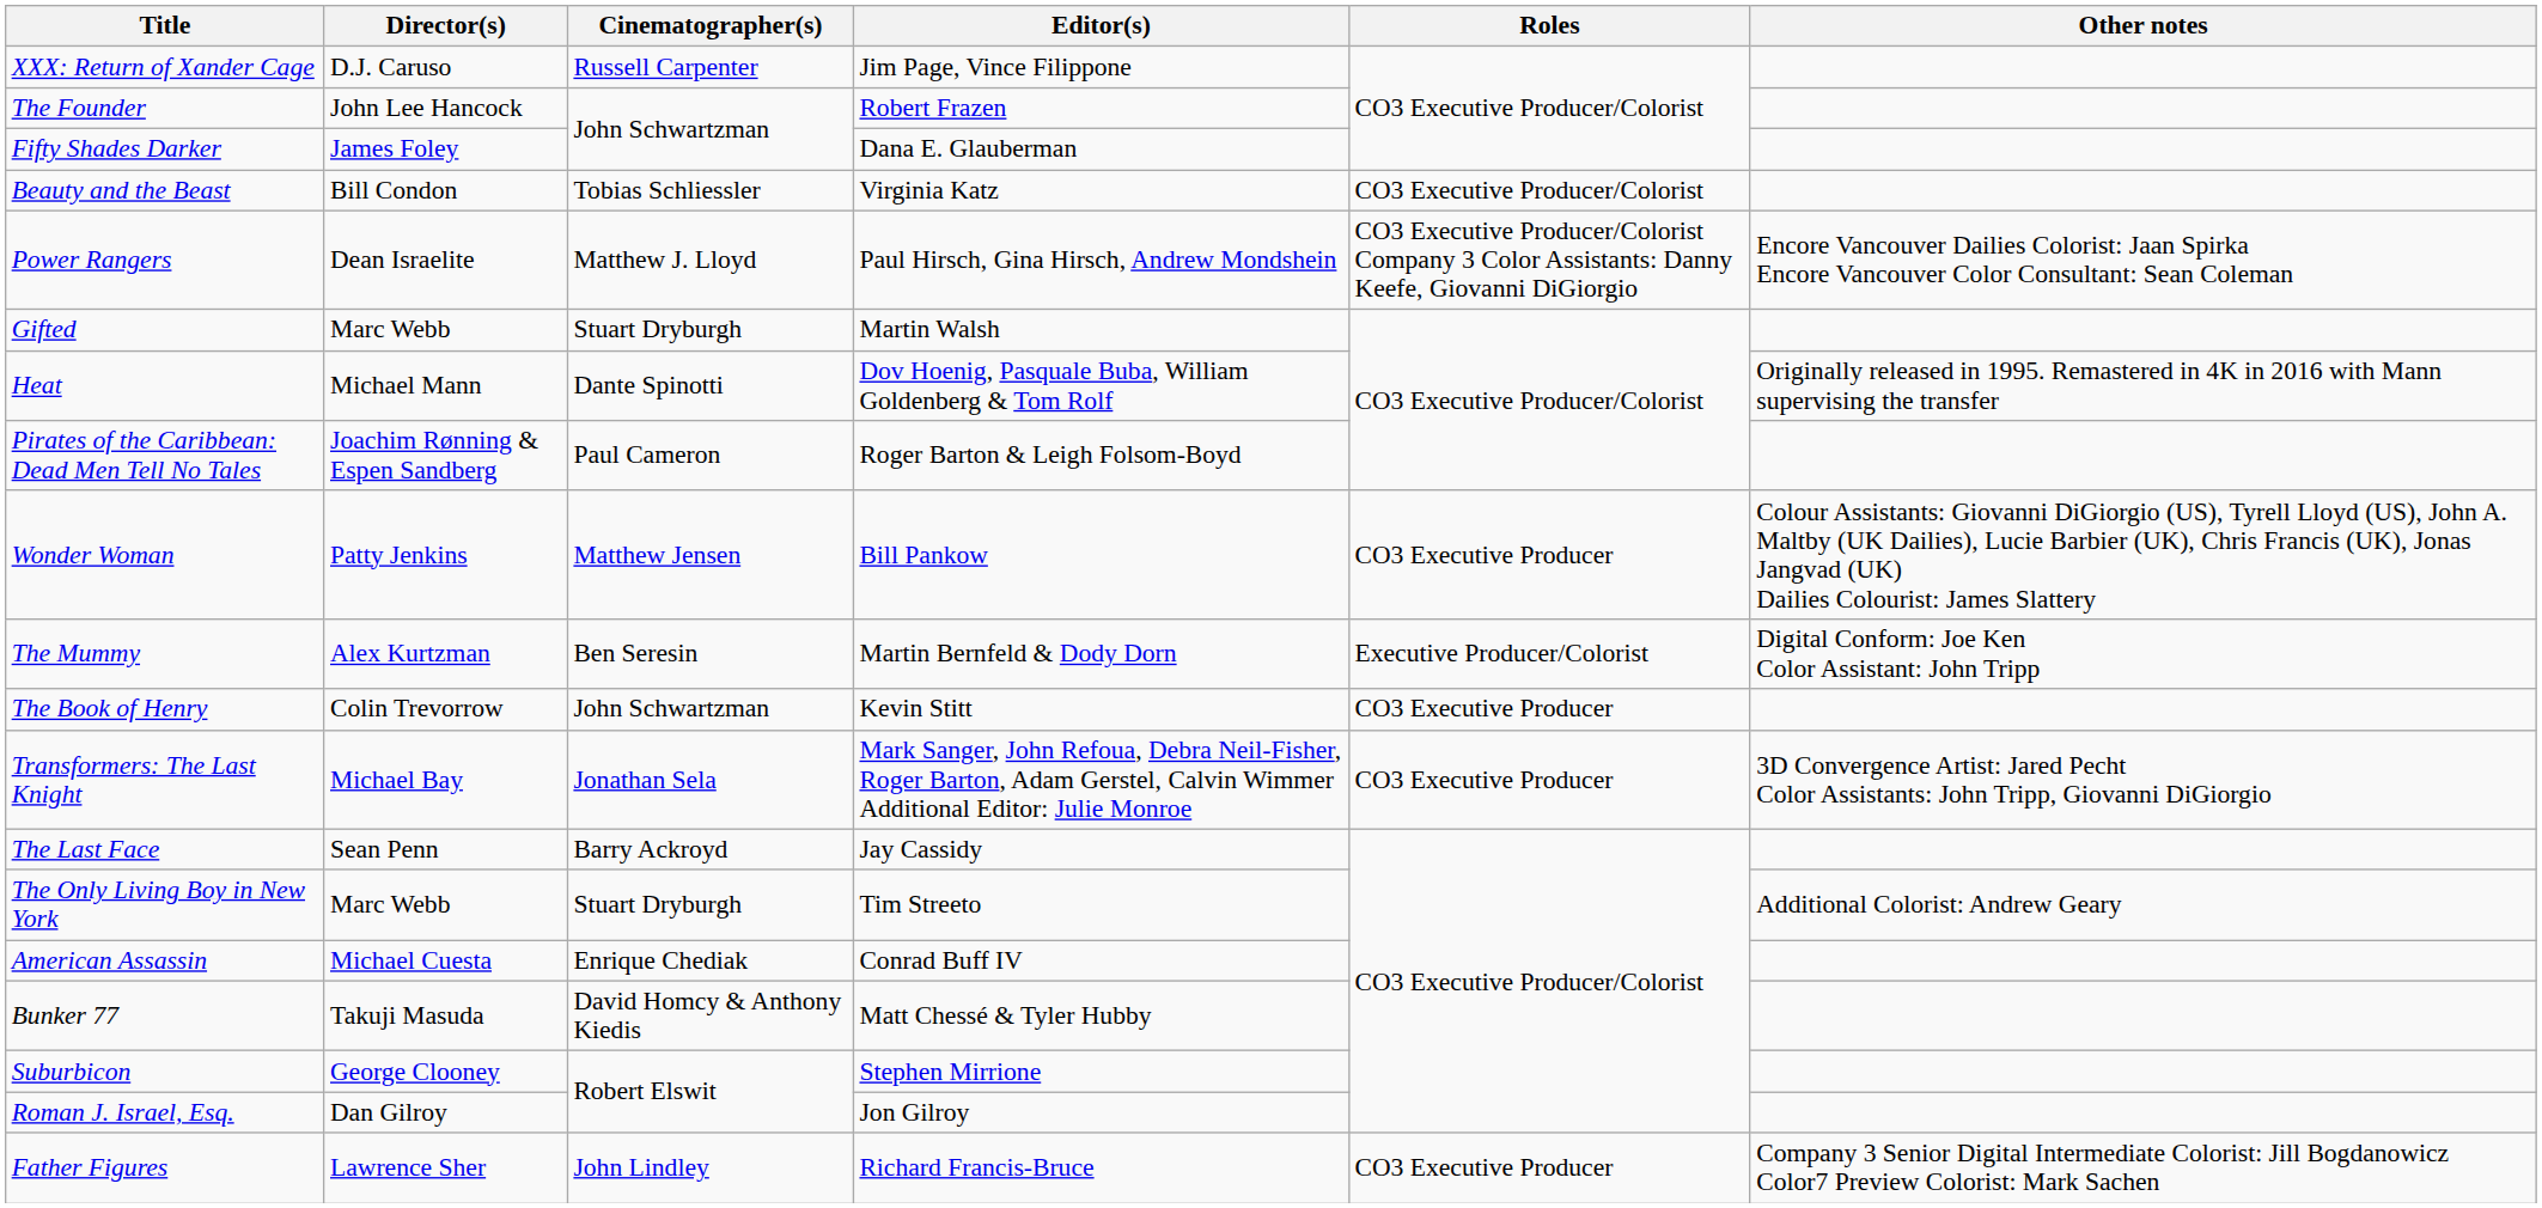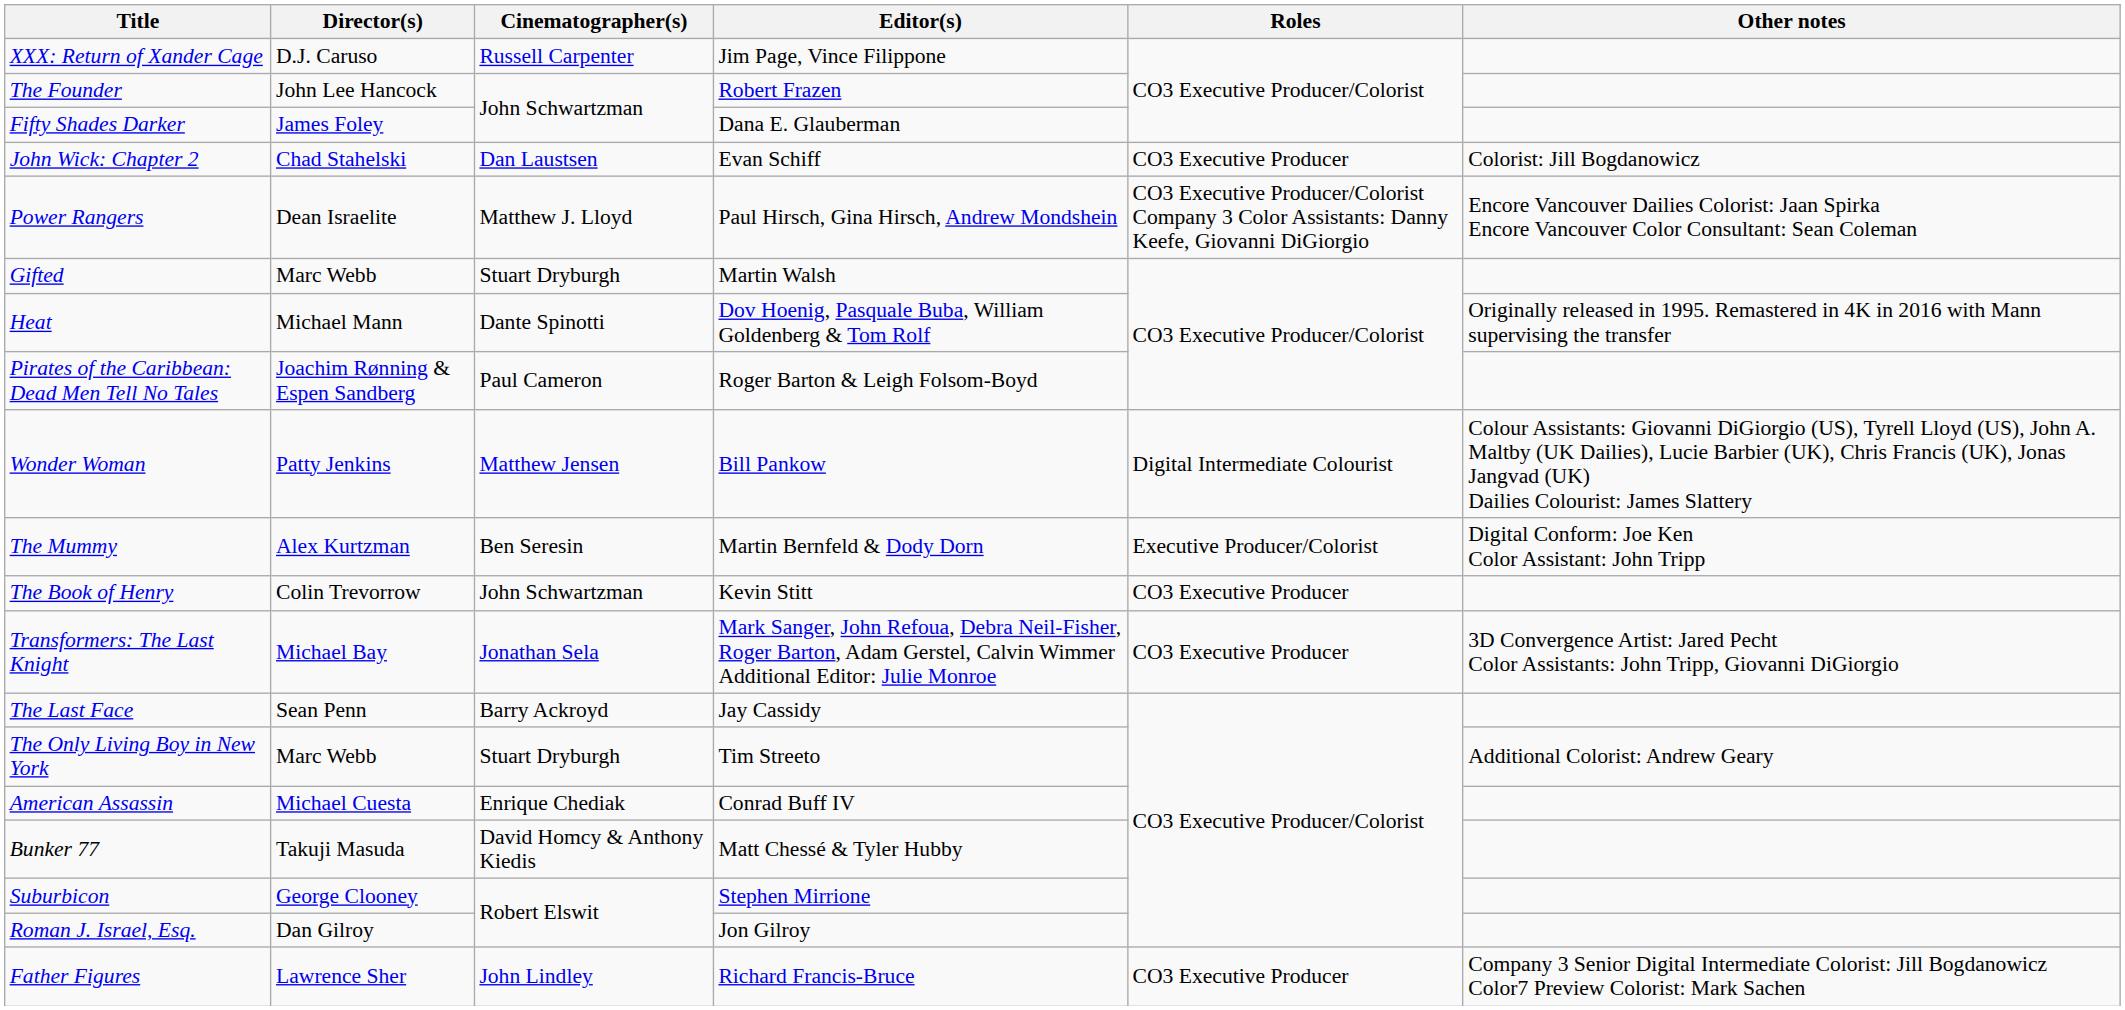+ row: John Wick: Chapter 2 | Chad Stahelski | Dan Laustsen | Evan Schiff | CO3 Executive Producer | Colorist: Jill Bogdanowicz
- row: Beauty and the Beast | Bill Condon | Tobias Schliessler | Virginia Katz | CO3 Executive Producer/Colorist
Wonder Woman | Roles: CO3 Executive Producer -> Digital Intermediate Colourist
